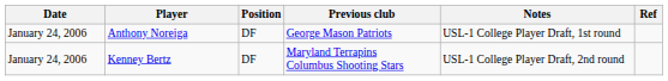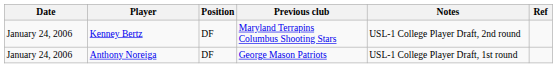rows swapped: Anthony Noreiga <-> Kenney Bertz
